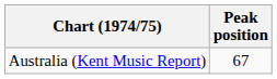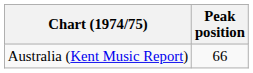Australia (Kent Music Report) | Peak position: 67 -> 66
